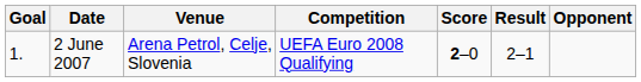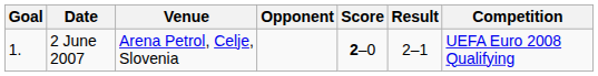columns swapped: Opponent <-> Competition
